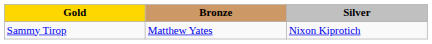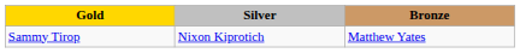columns swapped: Silver <-> Bronze
